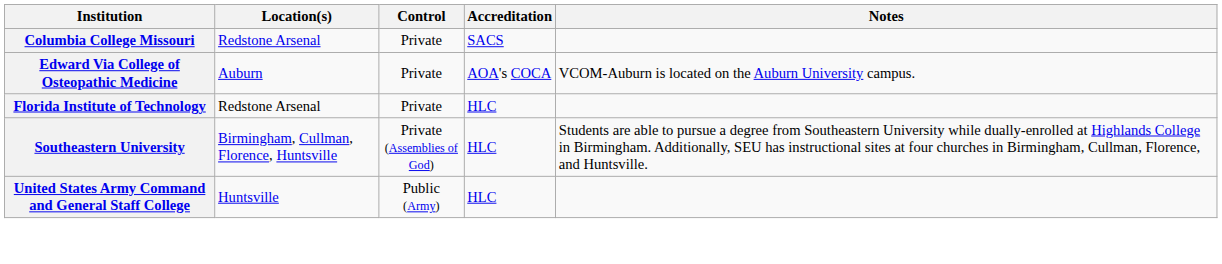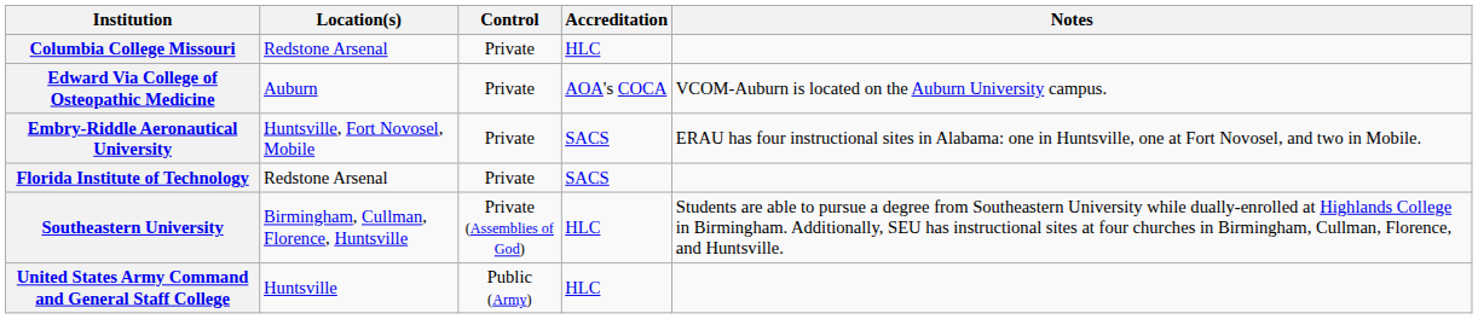Columbia College Missouri | Accreditation: SACS -> HLC
+ row: Embry-Riddle Aeronautical University | Huntsville, Fort Novosel, Mobile | Private | SACS | ERAU has four instructional sites in Alabama: one in Huntsville, one at Fort Novosel, and two in Mobile.
Florida Institute of Technology | Accreditation: HLC -> SACS
